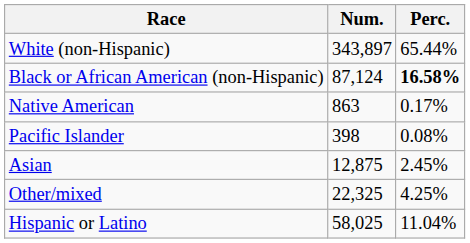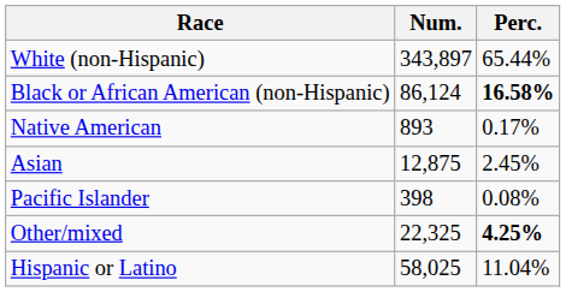Black or African American (non-Hispanic) | Num.: 87,124 -> 86,124
Native American | Num.: 863 -> 893
rows swapped: Asian <-> Pacific Islander
Other/mixed | Perc.: normal -> bold
